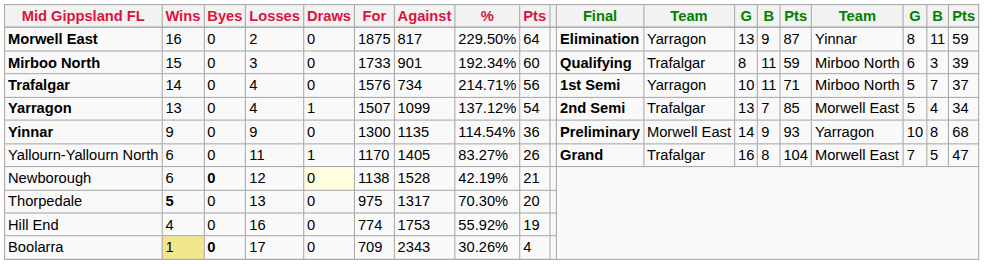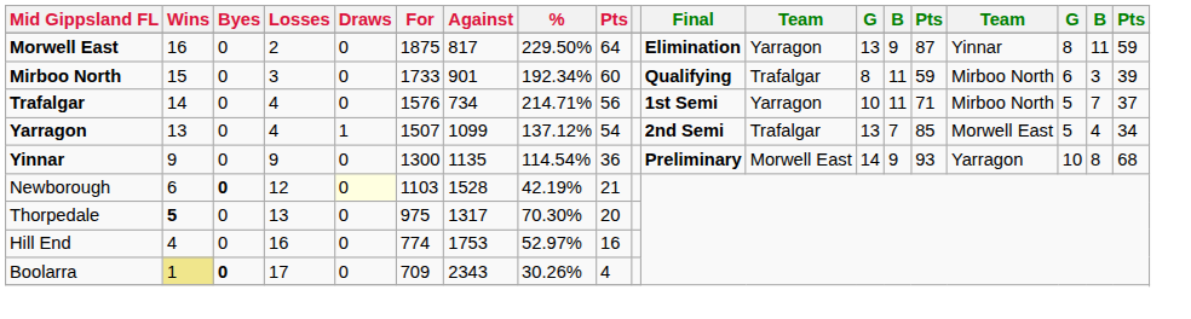- row: Yallourn-Yallourn North | 6 | 0 | 11 | 1 | 1170 | 1405 | 83.27% | 26 | Grand | Trafalgar | 16 | 8 | 104 | Morwell East | 7 | 5 | 47
Newborough | For: 1138 -> 1103
Hill End | %: 55.92% -> 52.97%
Hill End | column 9: 19 -> 16
